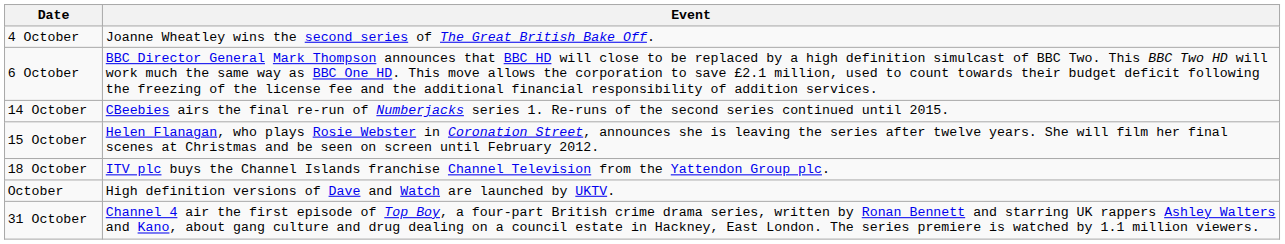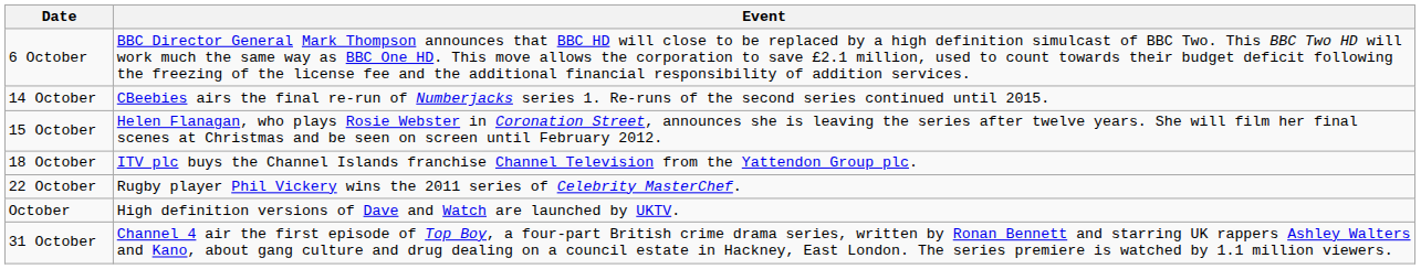- row: 4 October | Joanne Wheatley wins the second series of The Great British Bake Off.
+ row: 22 October | Rugby player Phil Vickery wins the 2011 series of Celebrity MasterChef.
